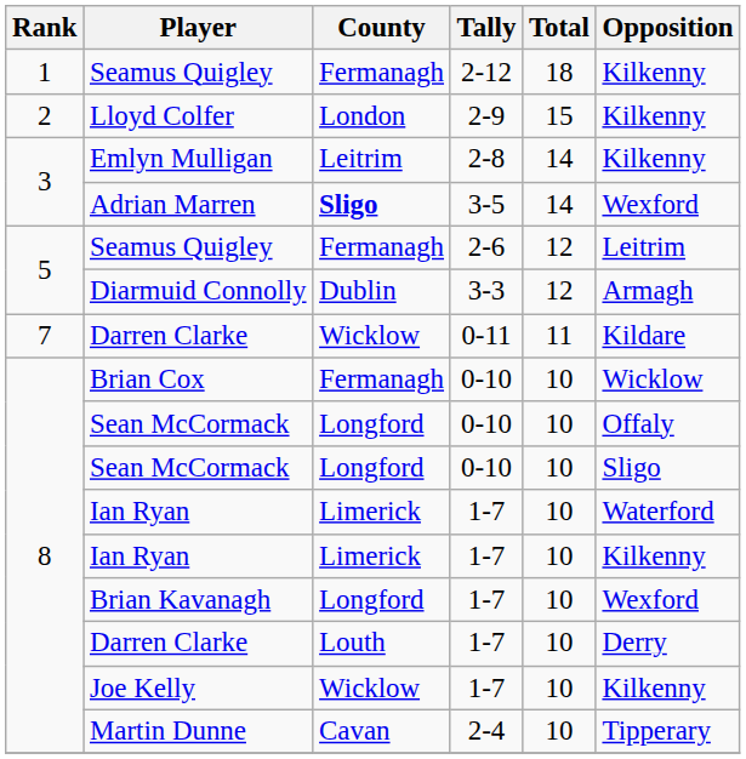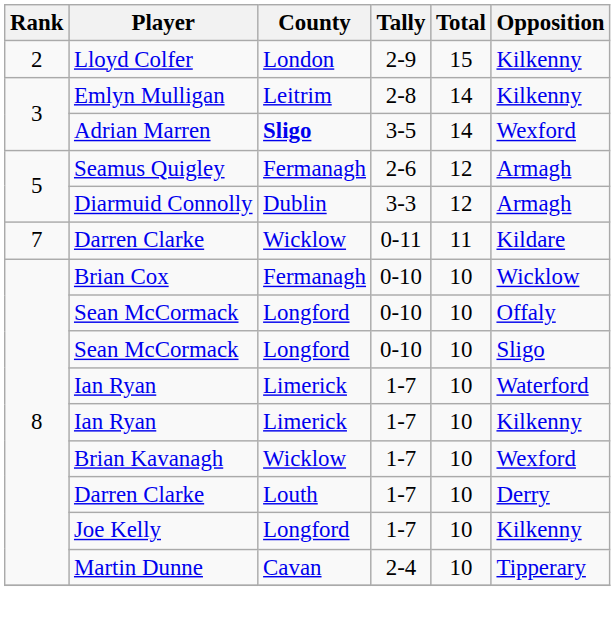- row: 1 | Seamus Quigley | Fermanagh | 2-12 | 18 | Kilkenny
Seamus Quigley / 2-6 | Opposition: Leitrim -> Armagh
Brian Kavanagh | County: Longford -> Wicklow
Joe Kelly | County: Wicklow -> Longford
